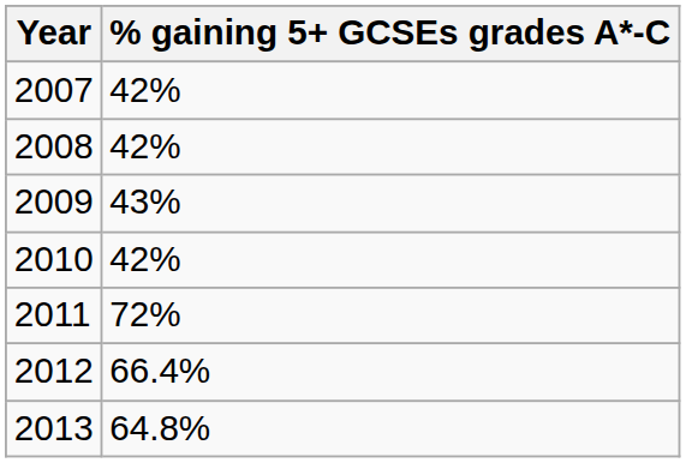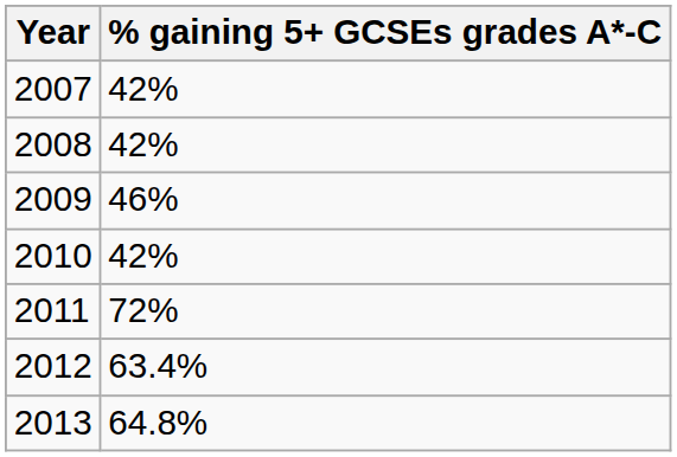2009 | % gaining 5+ GCSEs grades A*-C: 43% -> 46%
2012 | % gaining 5+ GCSEs grades A*-C: 66.4% -> 63.4%
